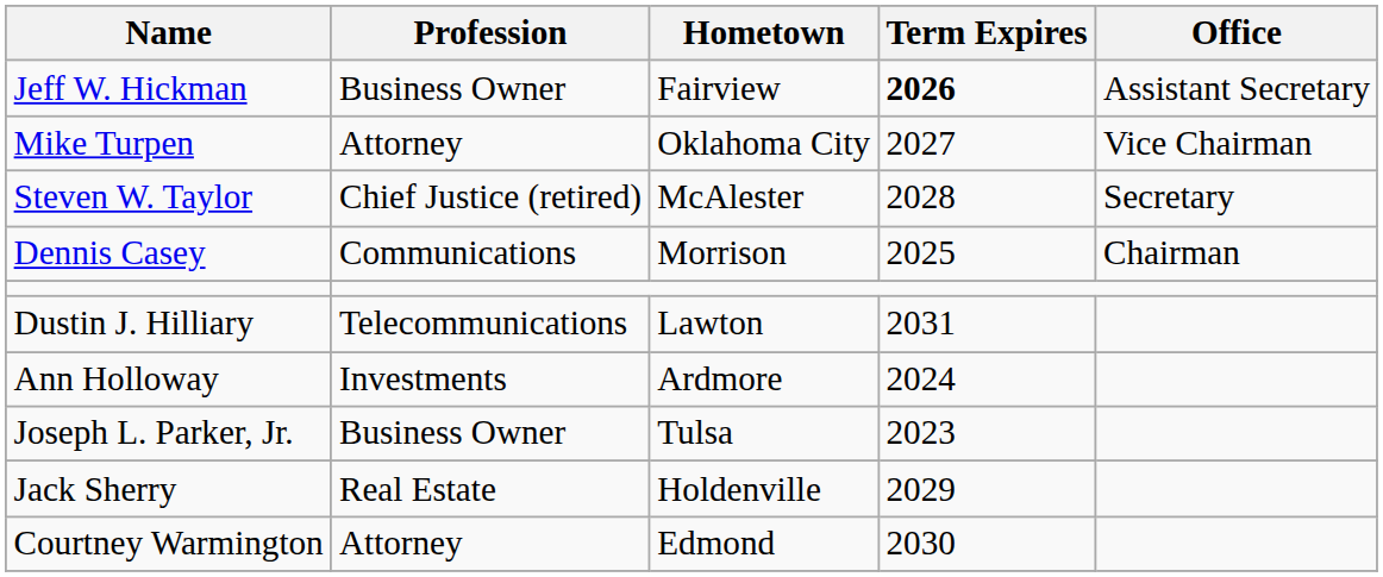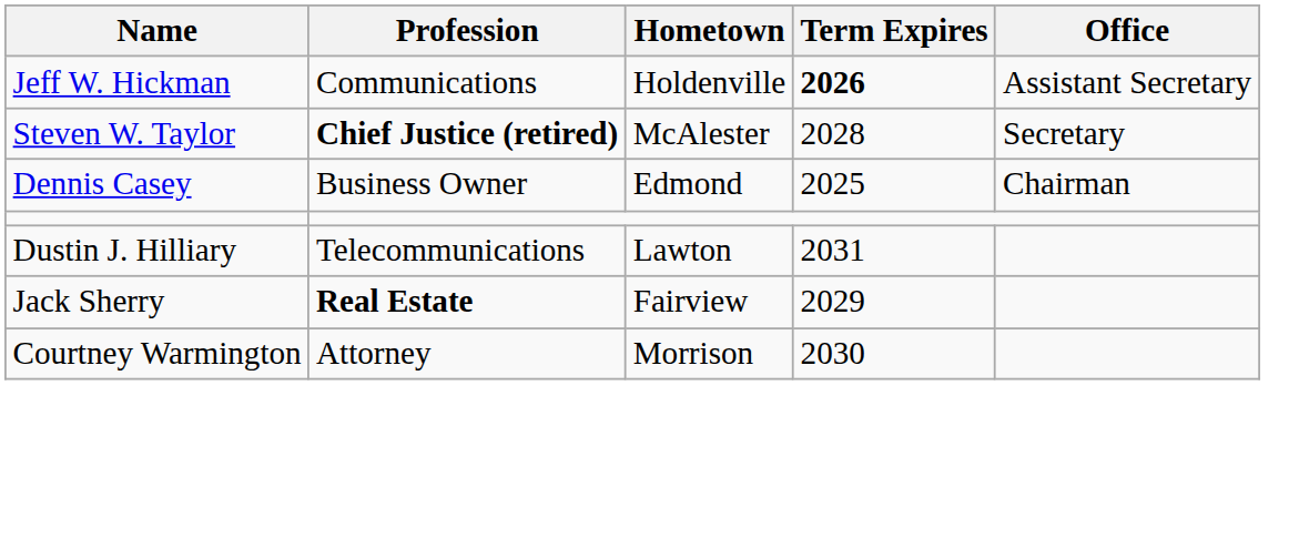Jeff W. Hickman | Profession: Business Owner -> Communications
Jeff W. Hickman | Hometown: Fairview -> Holdenville
- row: Mike Turpen | Attorney | Oklahoma City | 2027 | Vice Chairman
Steven W. Taylor | Profession: normal -> bold
Dennis Casey | Profession: Communications -> Business Owner
Dennis Casey | Hometown: Morrison -> Edmond
- row: Ann Holloway | Investments | Ardmore | 2024
- row: Joseph L. Parker, Jr. | Business Owner | Tulsa | 2023
Jack Sherry | Profession: normal -> bold
Jack Sherry | Hometown: Holdenville -> Fairview
Courtney Warmington | Hometown: Edmond -> Morrison
